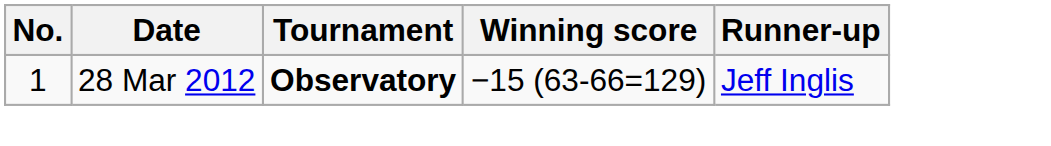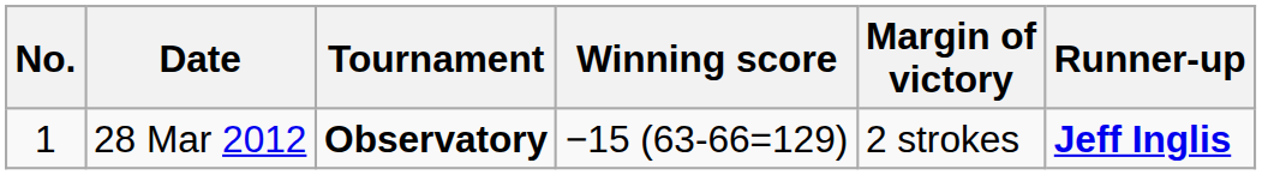+ column: Margin of victory | 2 strokes
28 Mar 2012 | Runner-up: normal -> bold
